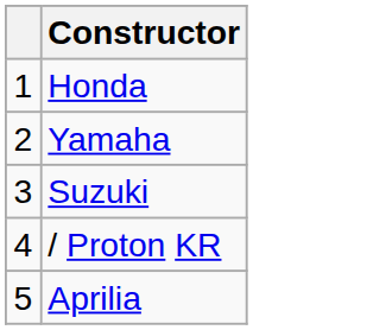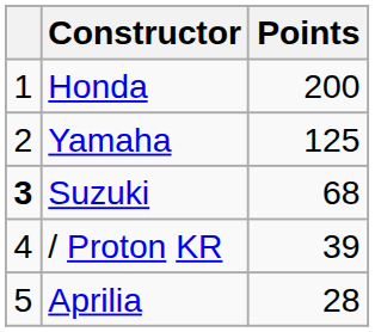+ column: Points | 200 | 125 | 68 | 39 | 28
Suzuki | column 1: normal -> bold
